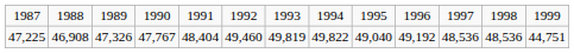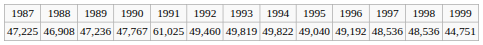47,225 | column 3: 47,326 -> 47,236
47,225 | column 5: 48,404 -> 61,025
